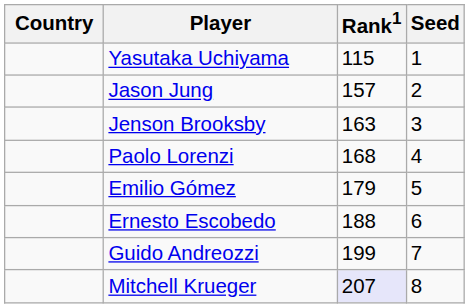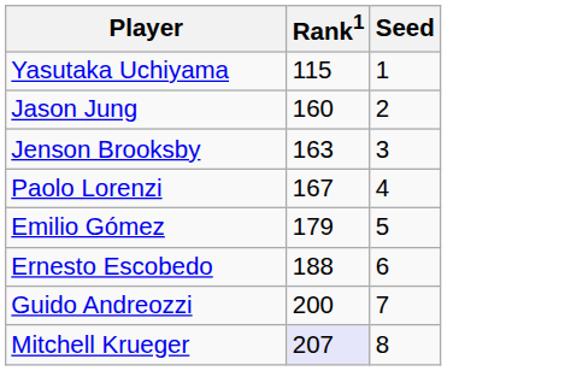- column: Country
Jason Jung | Rank1: 157 -> 160
Paolo Lorenzi | Rank1: 168 -> 167
Guido Andreozzi | Rank1: 199 -> 200
